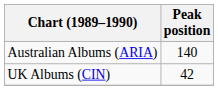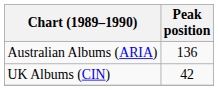Australian Albums (ARIA) | Peak position: 140 -> 136
